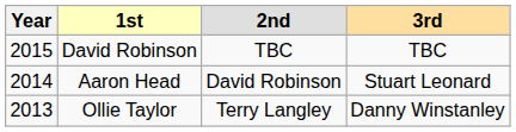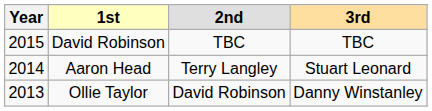Aaron Head | 2nd: David Robinson -> Terry Langley
Ollie Taylor | 2nd: Terry Langley -> David Robinson
